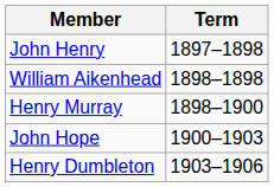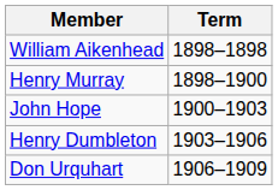- row: John Henry | 1897–1898
+ row: Don Urquhart | 1906–1909
